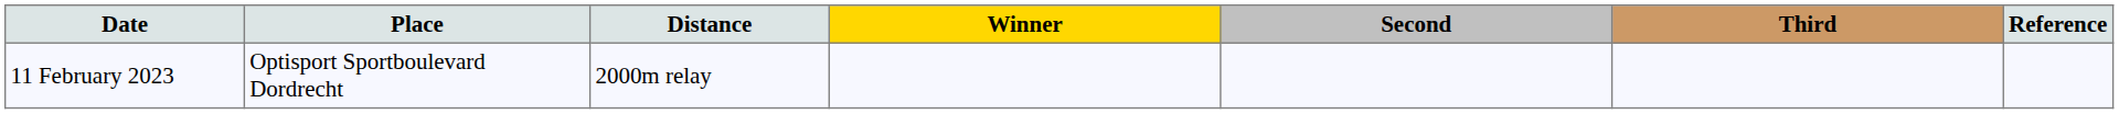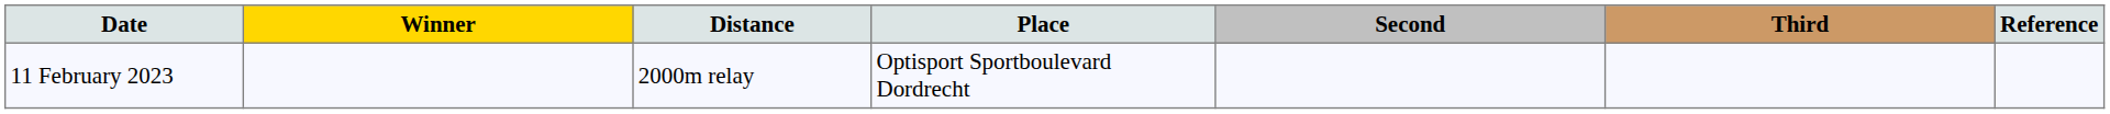columns swapped: Place <-> Winner
